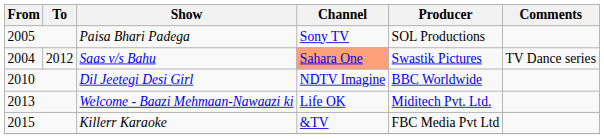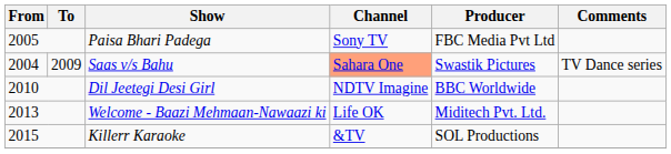Paisa Bhari Padega | Producer: SOL Productions -> FBC Media Pvt Ltd
Saas v/s Bahu | To: 2012 -> 2009
Killerr Karaoke | Producer: FBC Media Pvt Ltd -> SOL Productions
